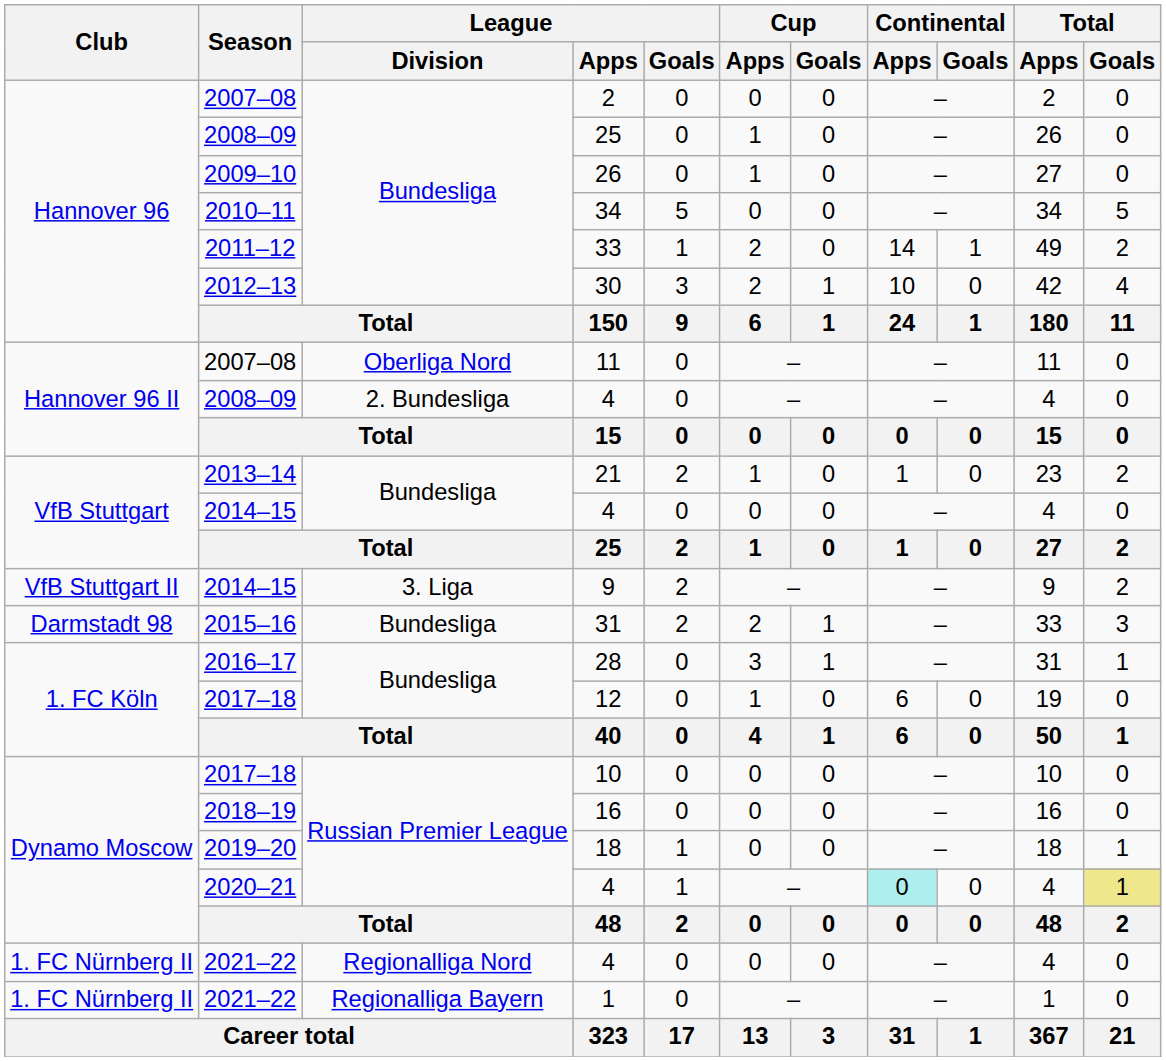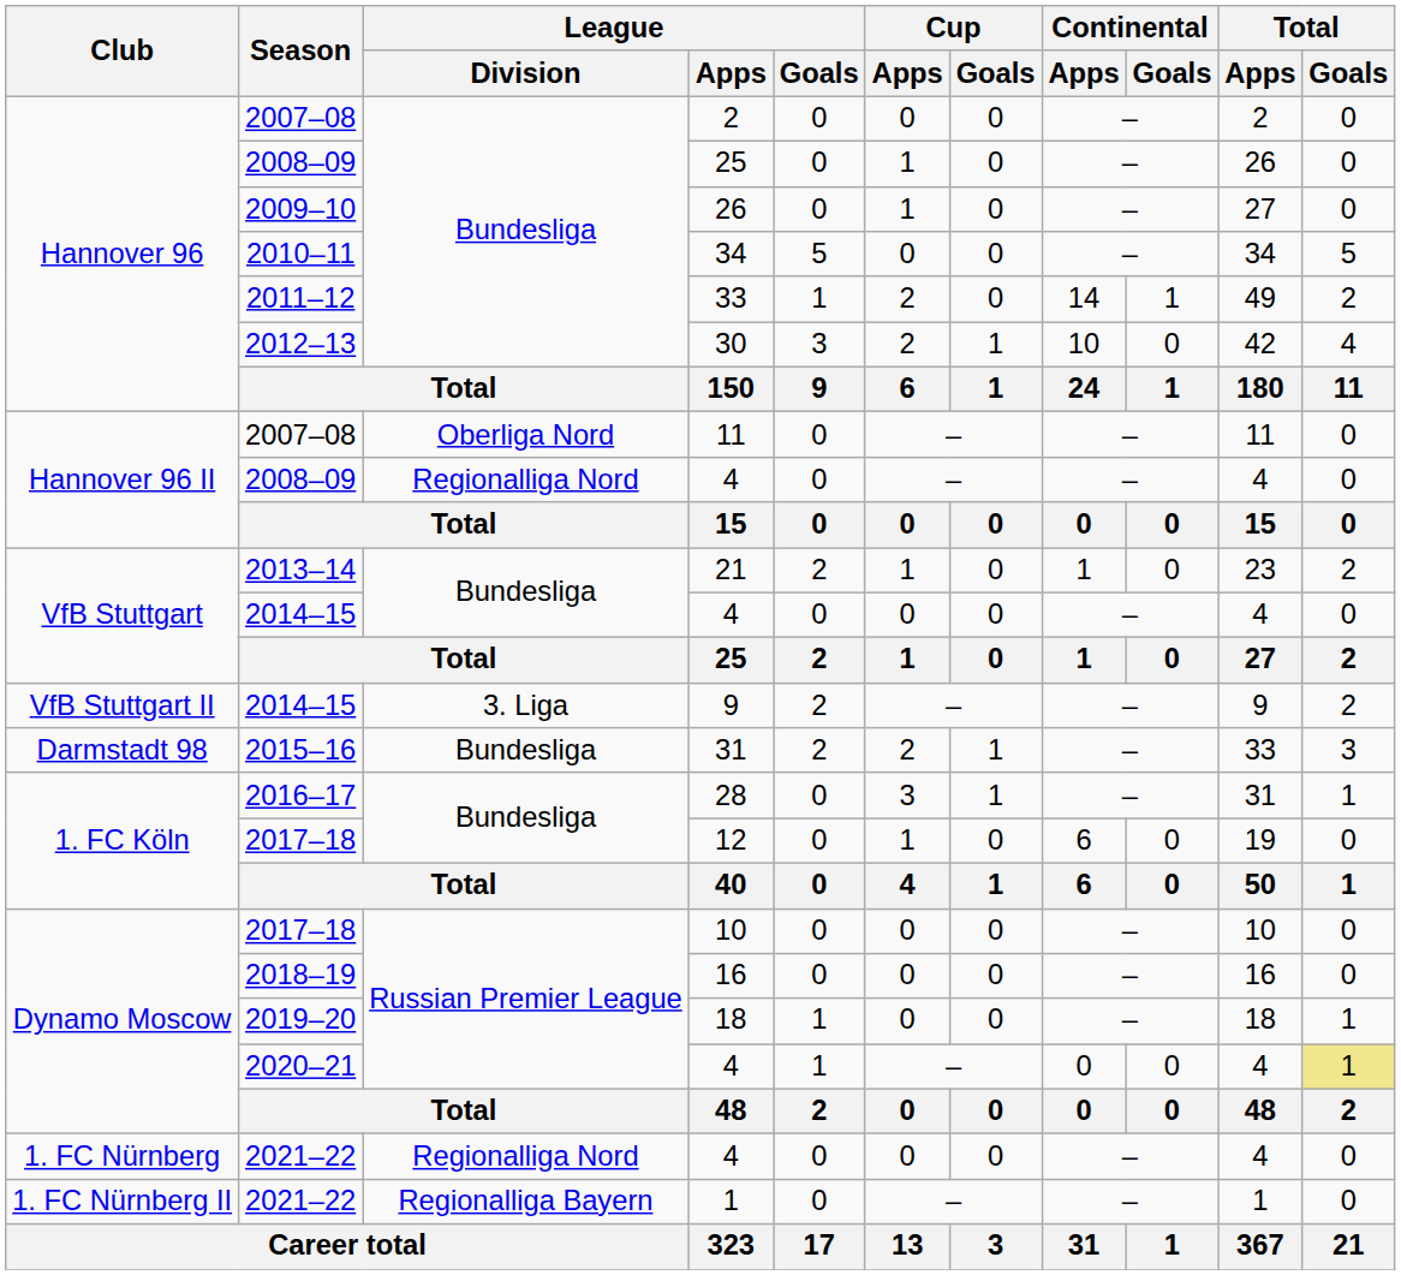2008–09 / 4 | League / Division: 2. Bundesliga -> Regionalliga Nord
2020–21 / 4 | Continental / Apps: paleturquoise background -> no background
2021–22 / 4 | Club: 1. FC Nürnberg II -> 1. FC Nürnberg
